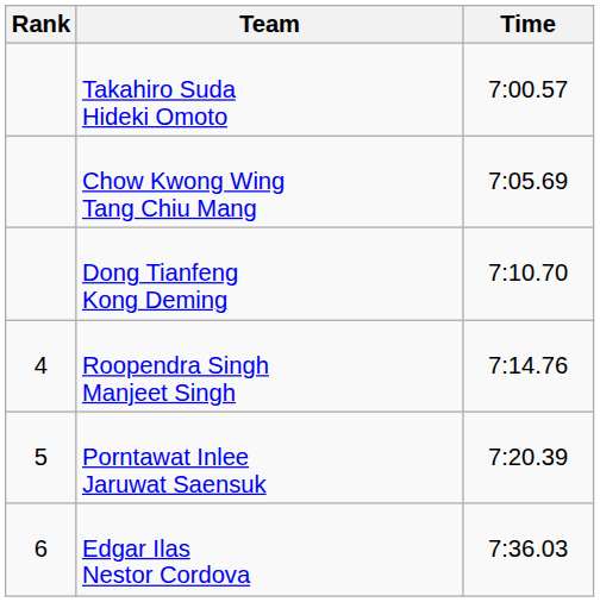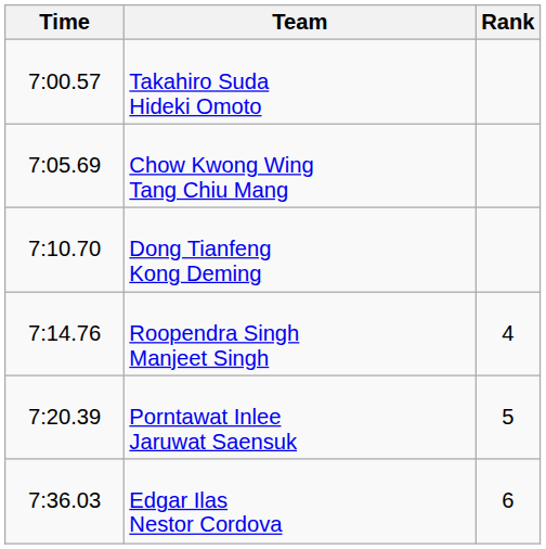columns swapped: Rank <-> Time
